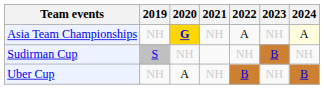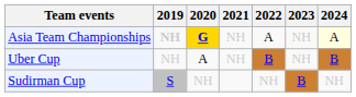Asia Team Championships | 2019: normal -> bold
rows swapped: Uber Cup <-> Sudirman Cup
